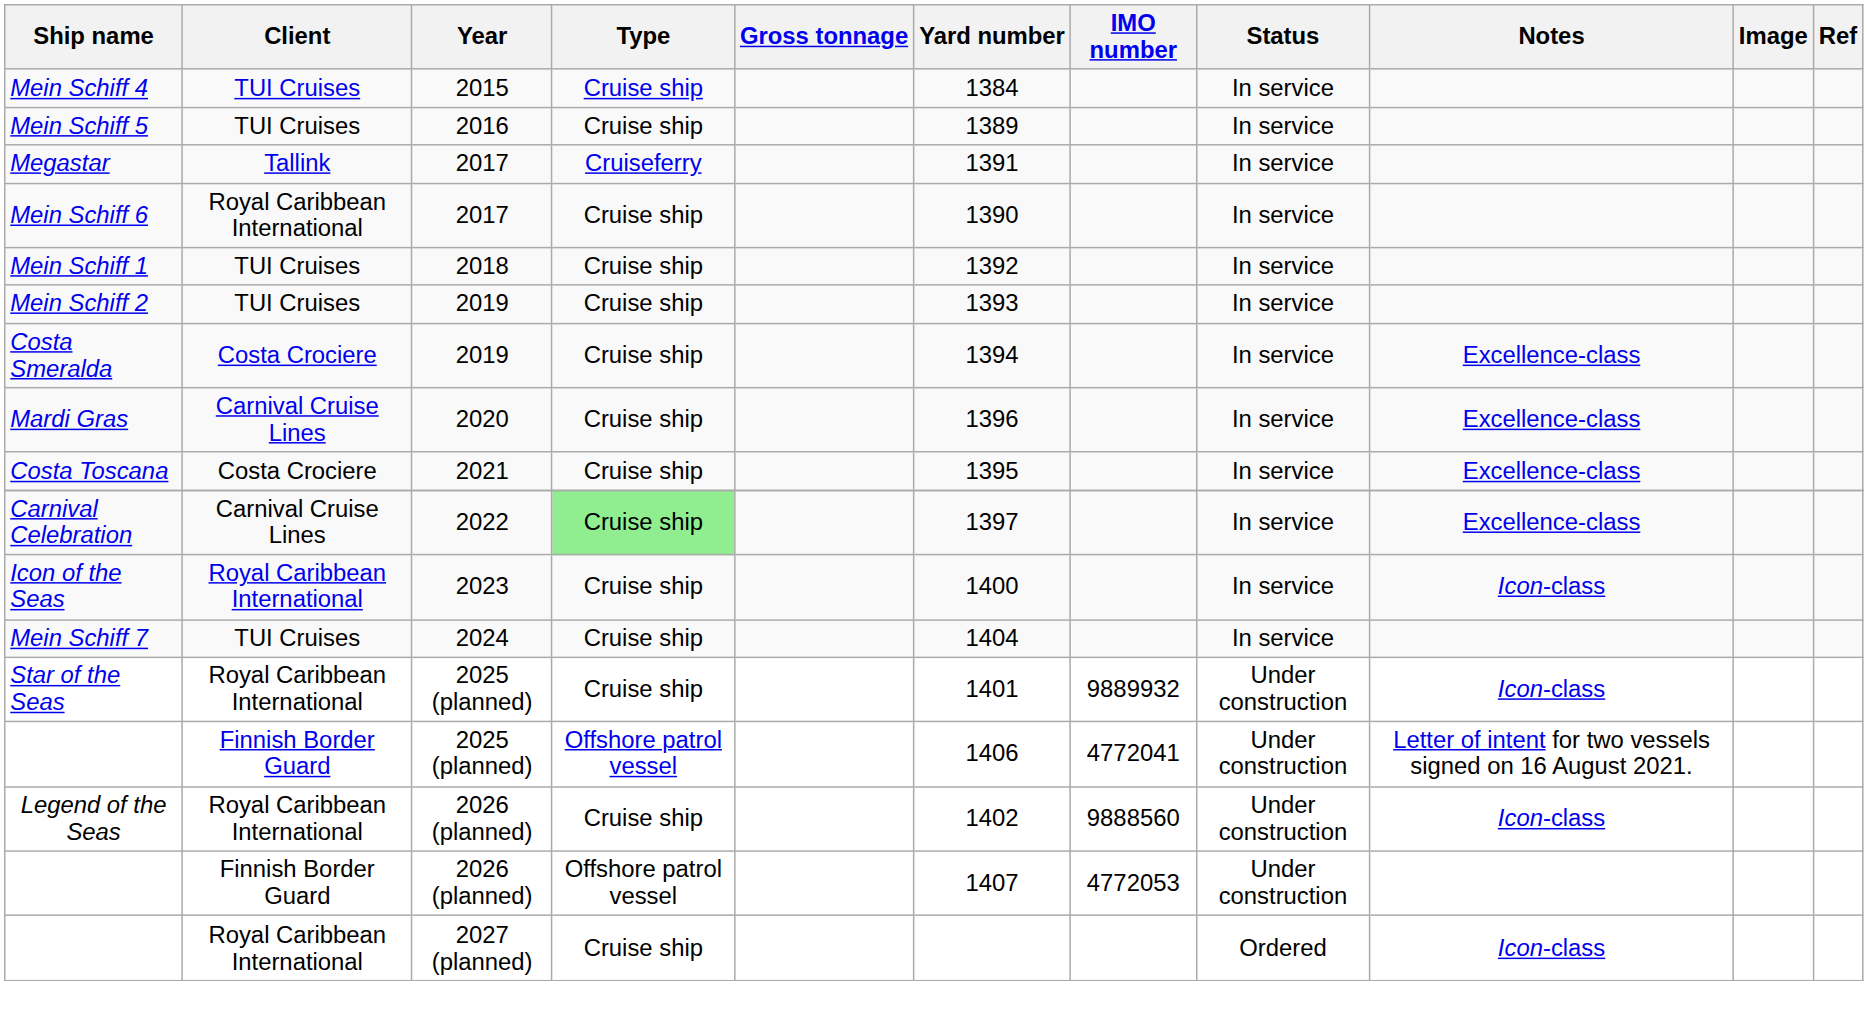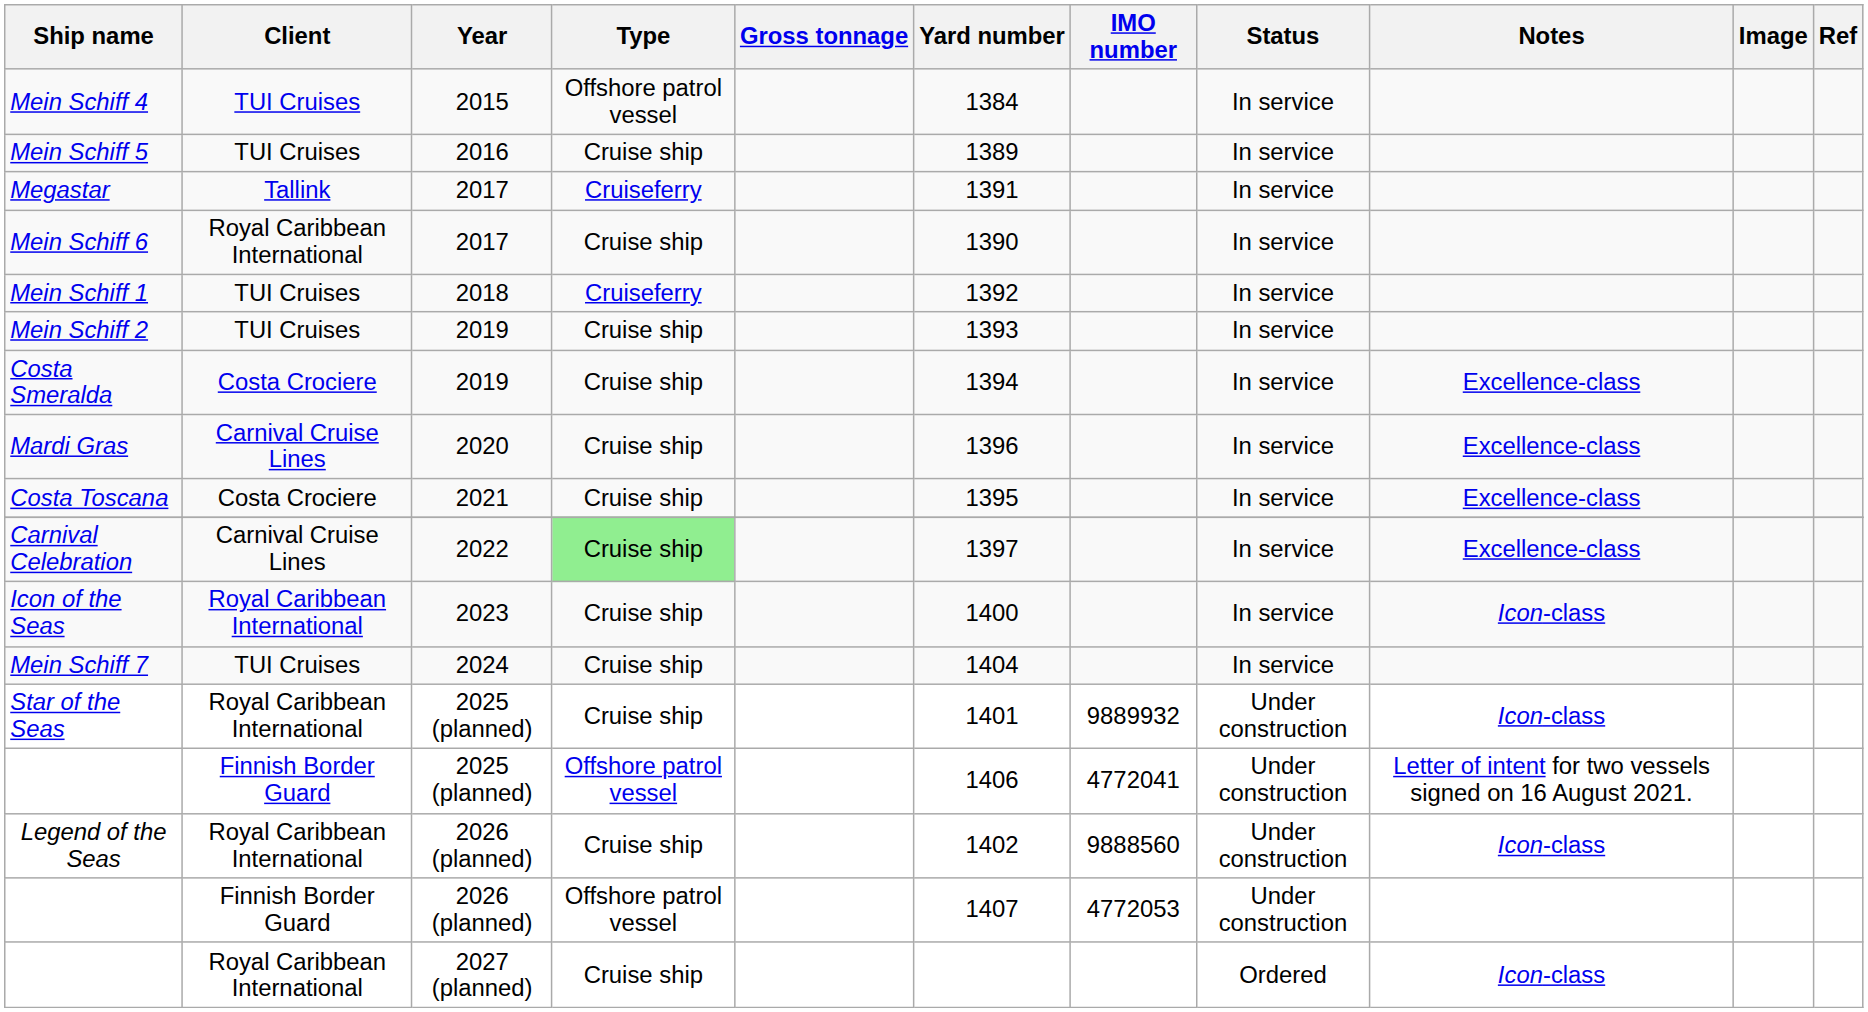Mein Schiff 4 | Type: Cruise ship -> Offshore patrol vessel
Mein Schiff 1 | Type: Cruise ship -> Cruiseferry
